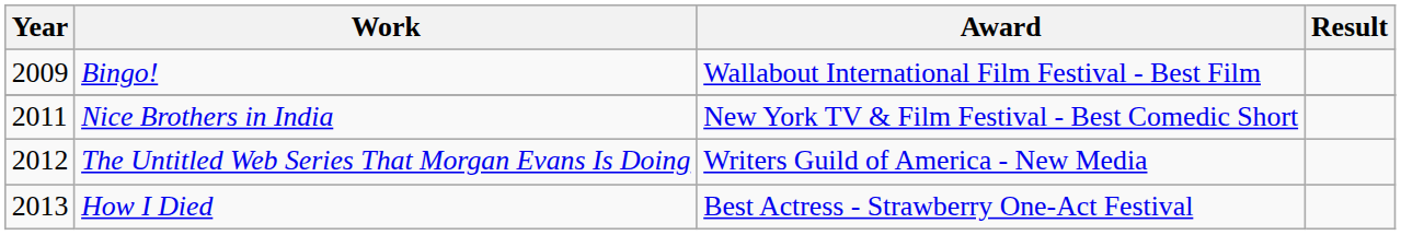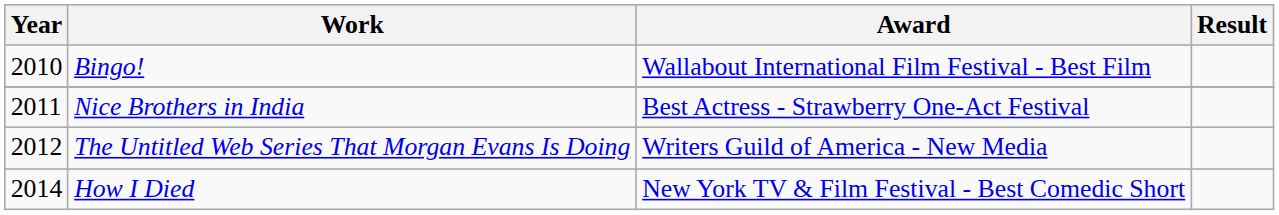Bingo! | Year: 2009 -> 2010
Nice Brothers in India | Award: New York TV & Film Festival - Best Comedic Short -> Best Actress - Strawberry One-Act Festival
How I Died | Year: 2013 -> 2014
How I Died | Award: Best Actress - Strawberry One-Act Festival -> New York TV & Film Festival - Best Comedic Short
